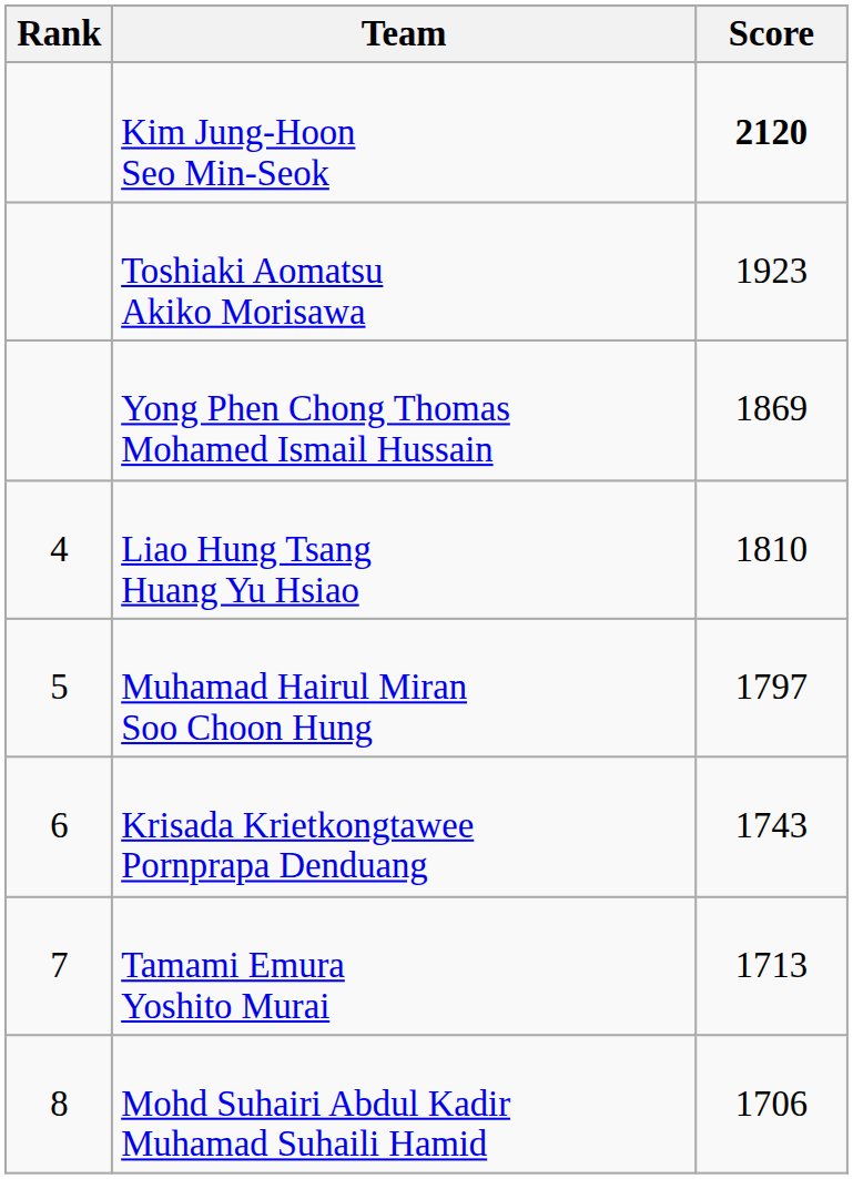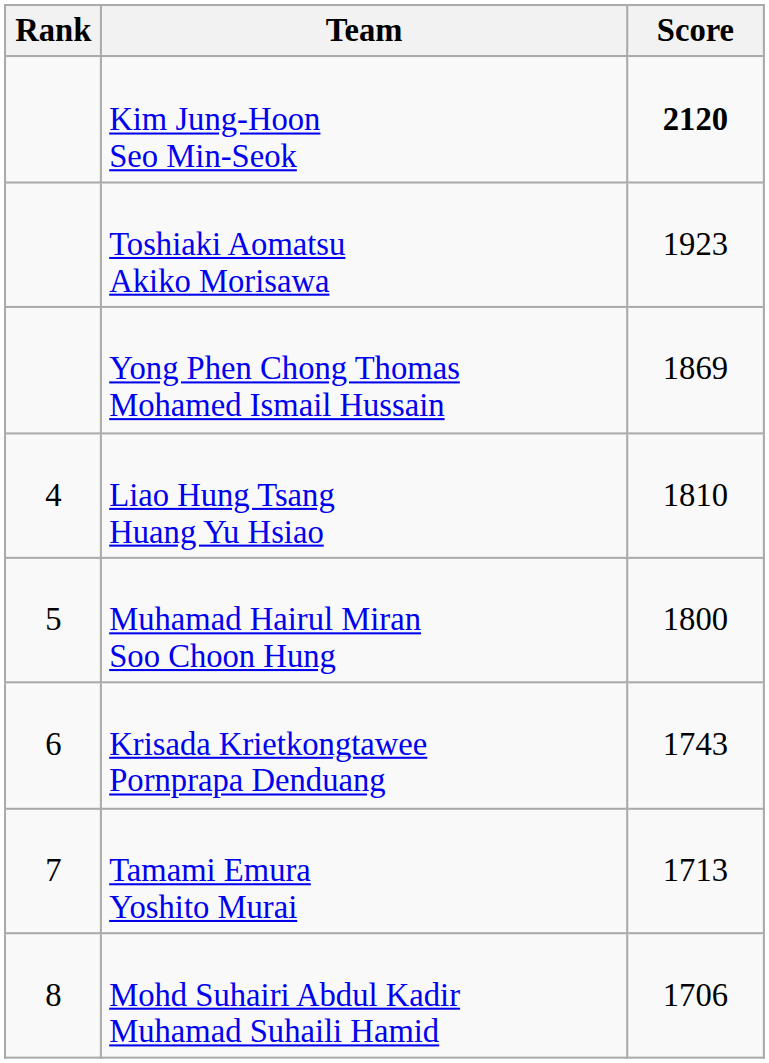Muhamad Hairul Miran Soo Choon Hung | Score: 1797 -> 1800
